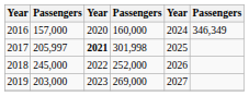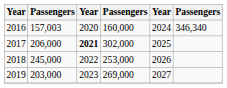2016 | column 2: 157,000 -> 157,003
2016 | column 6: 346,349 -> 346,340
2017 | column 2: 205,997 -> 206,000
2017 | column 4: 301,998 -> 302,000
2018 | column 4: 252,000 -> 253,000
